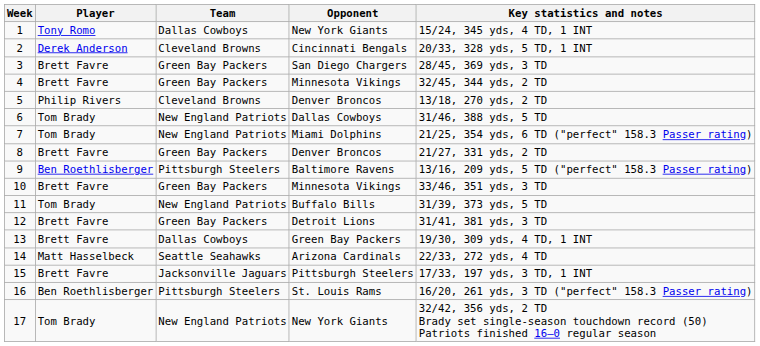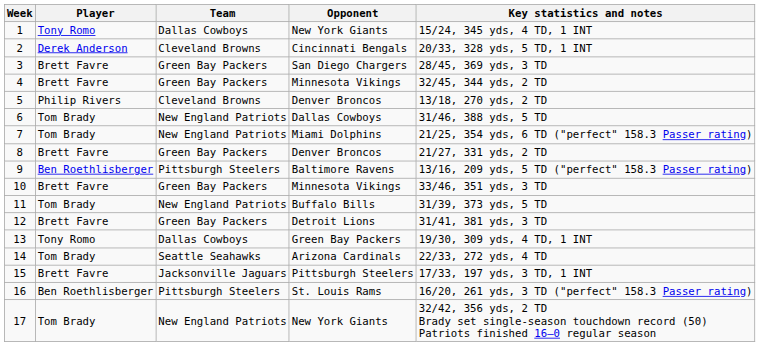13 | Player: Brett Favre -> Tony Romo
14 | Player: Matt Hasselbeck -> Tom Brady
